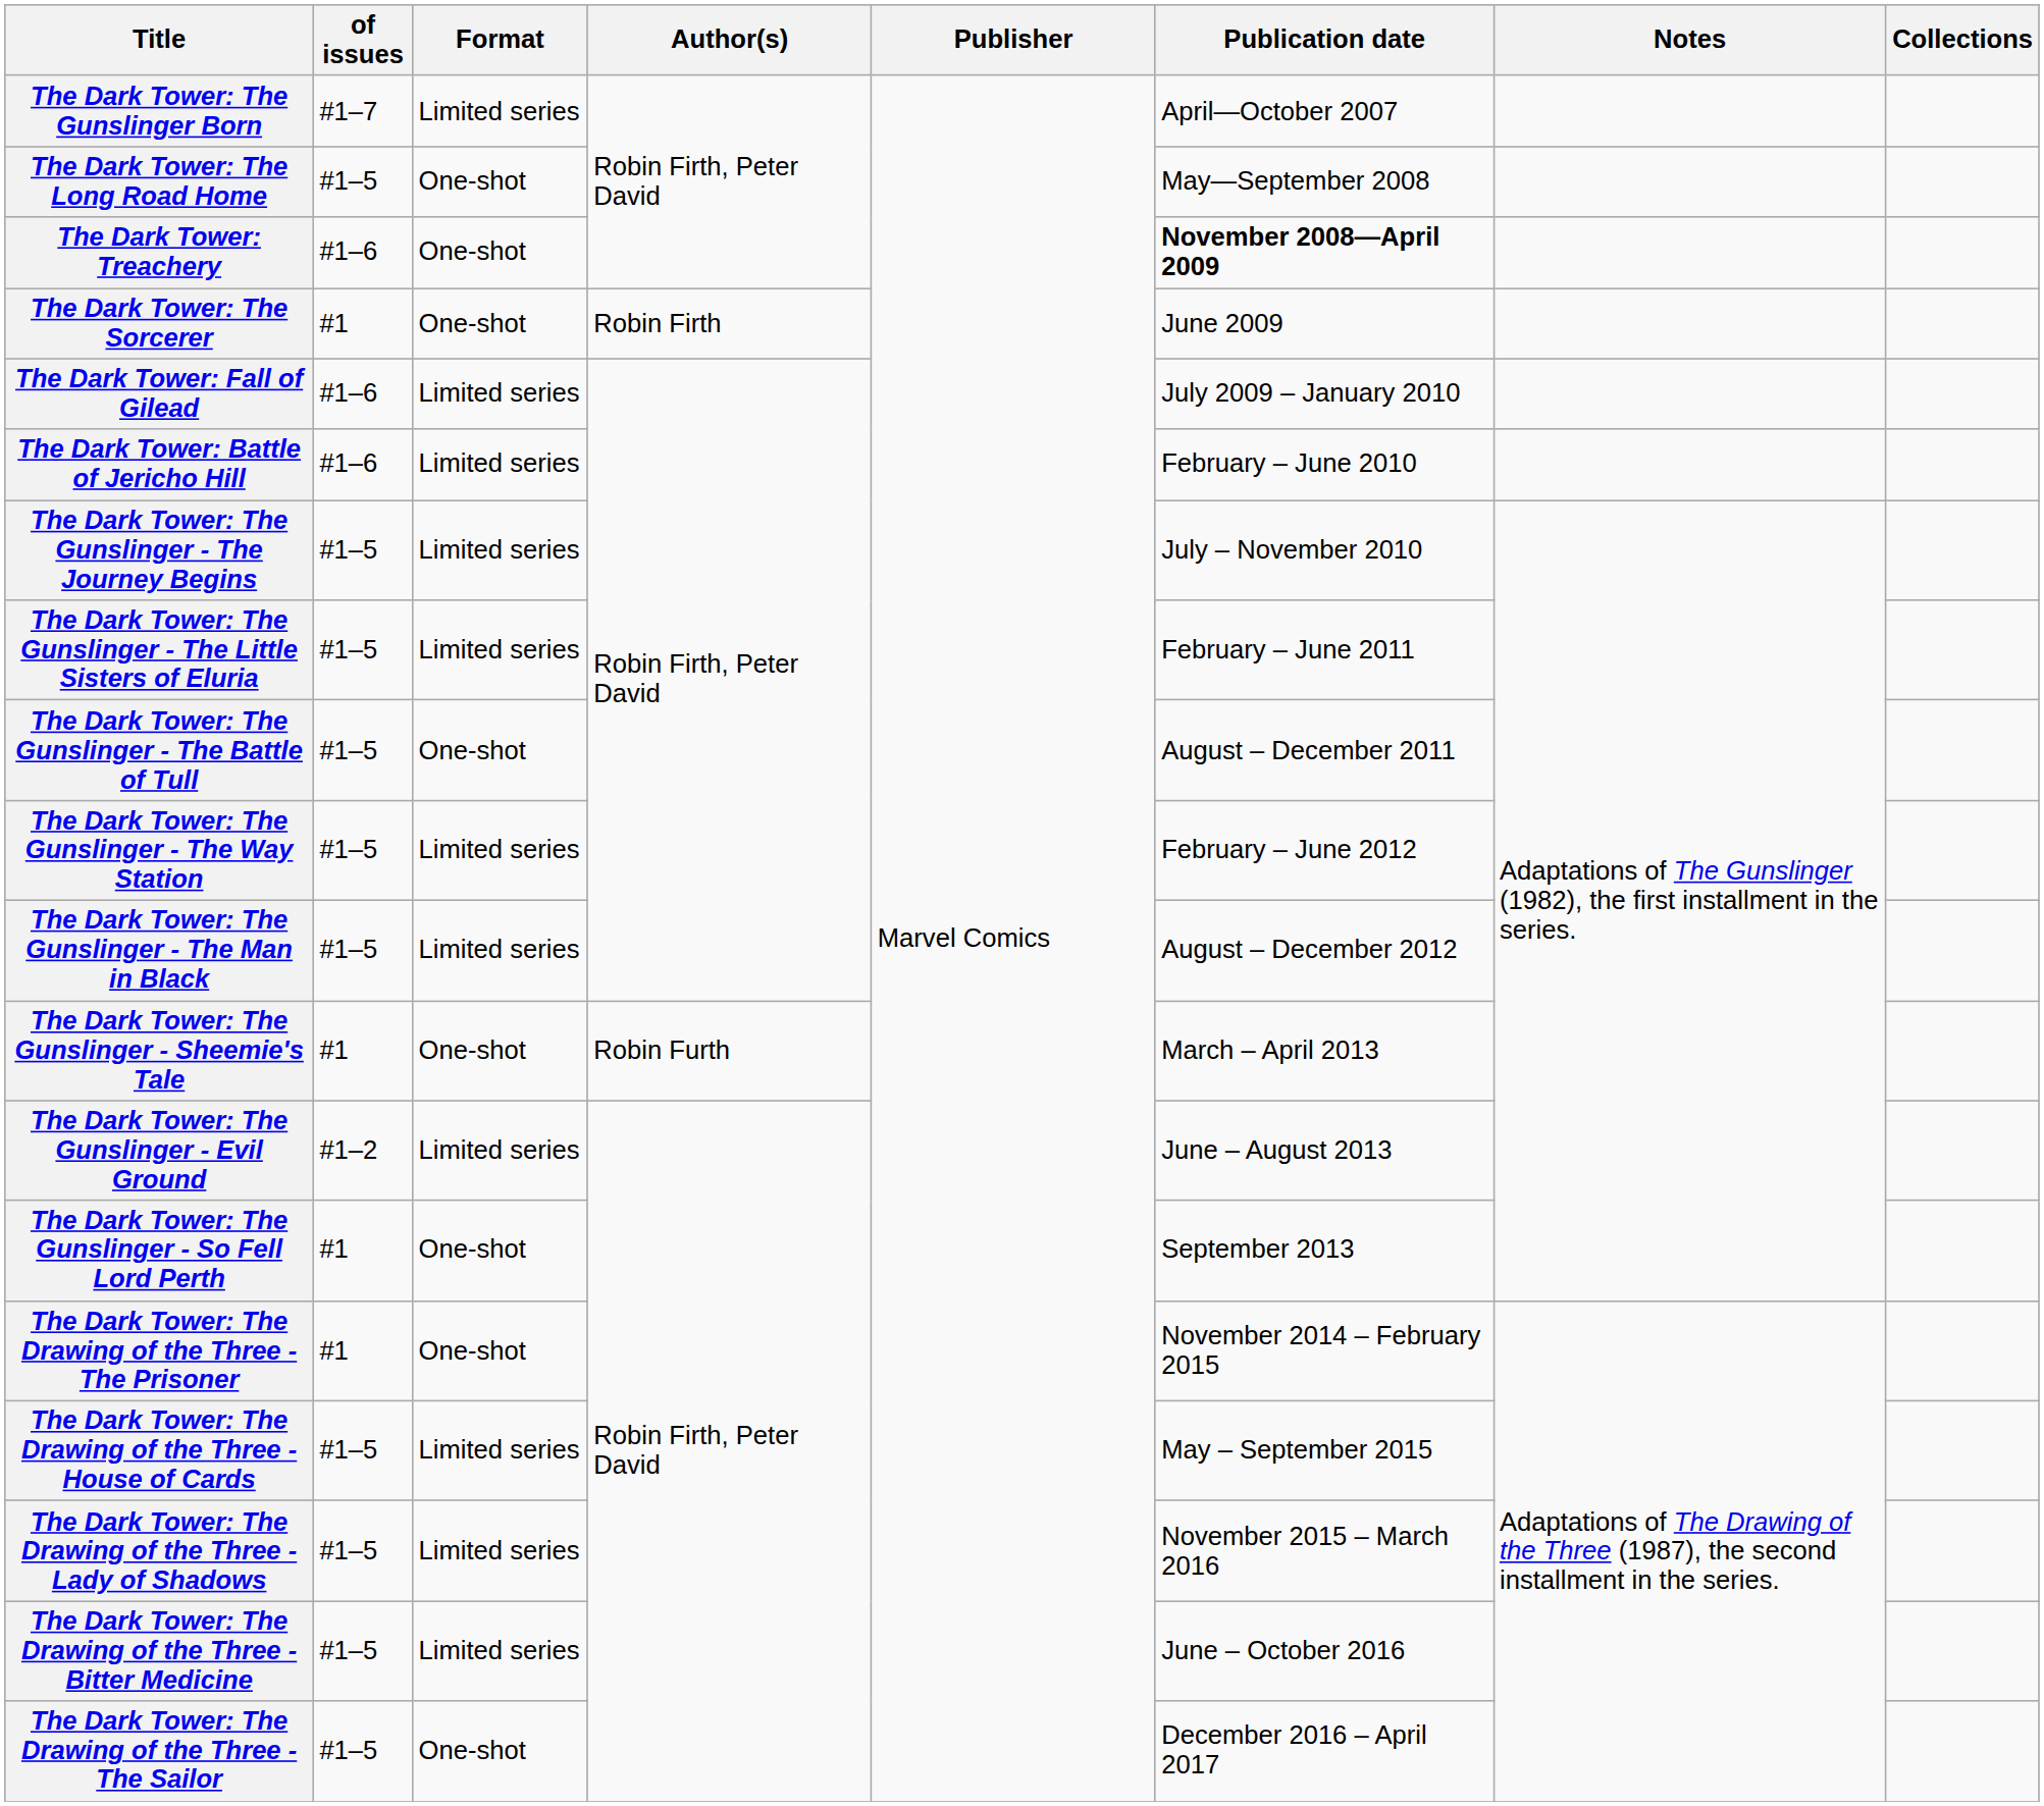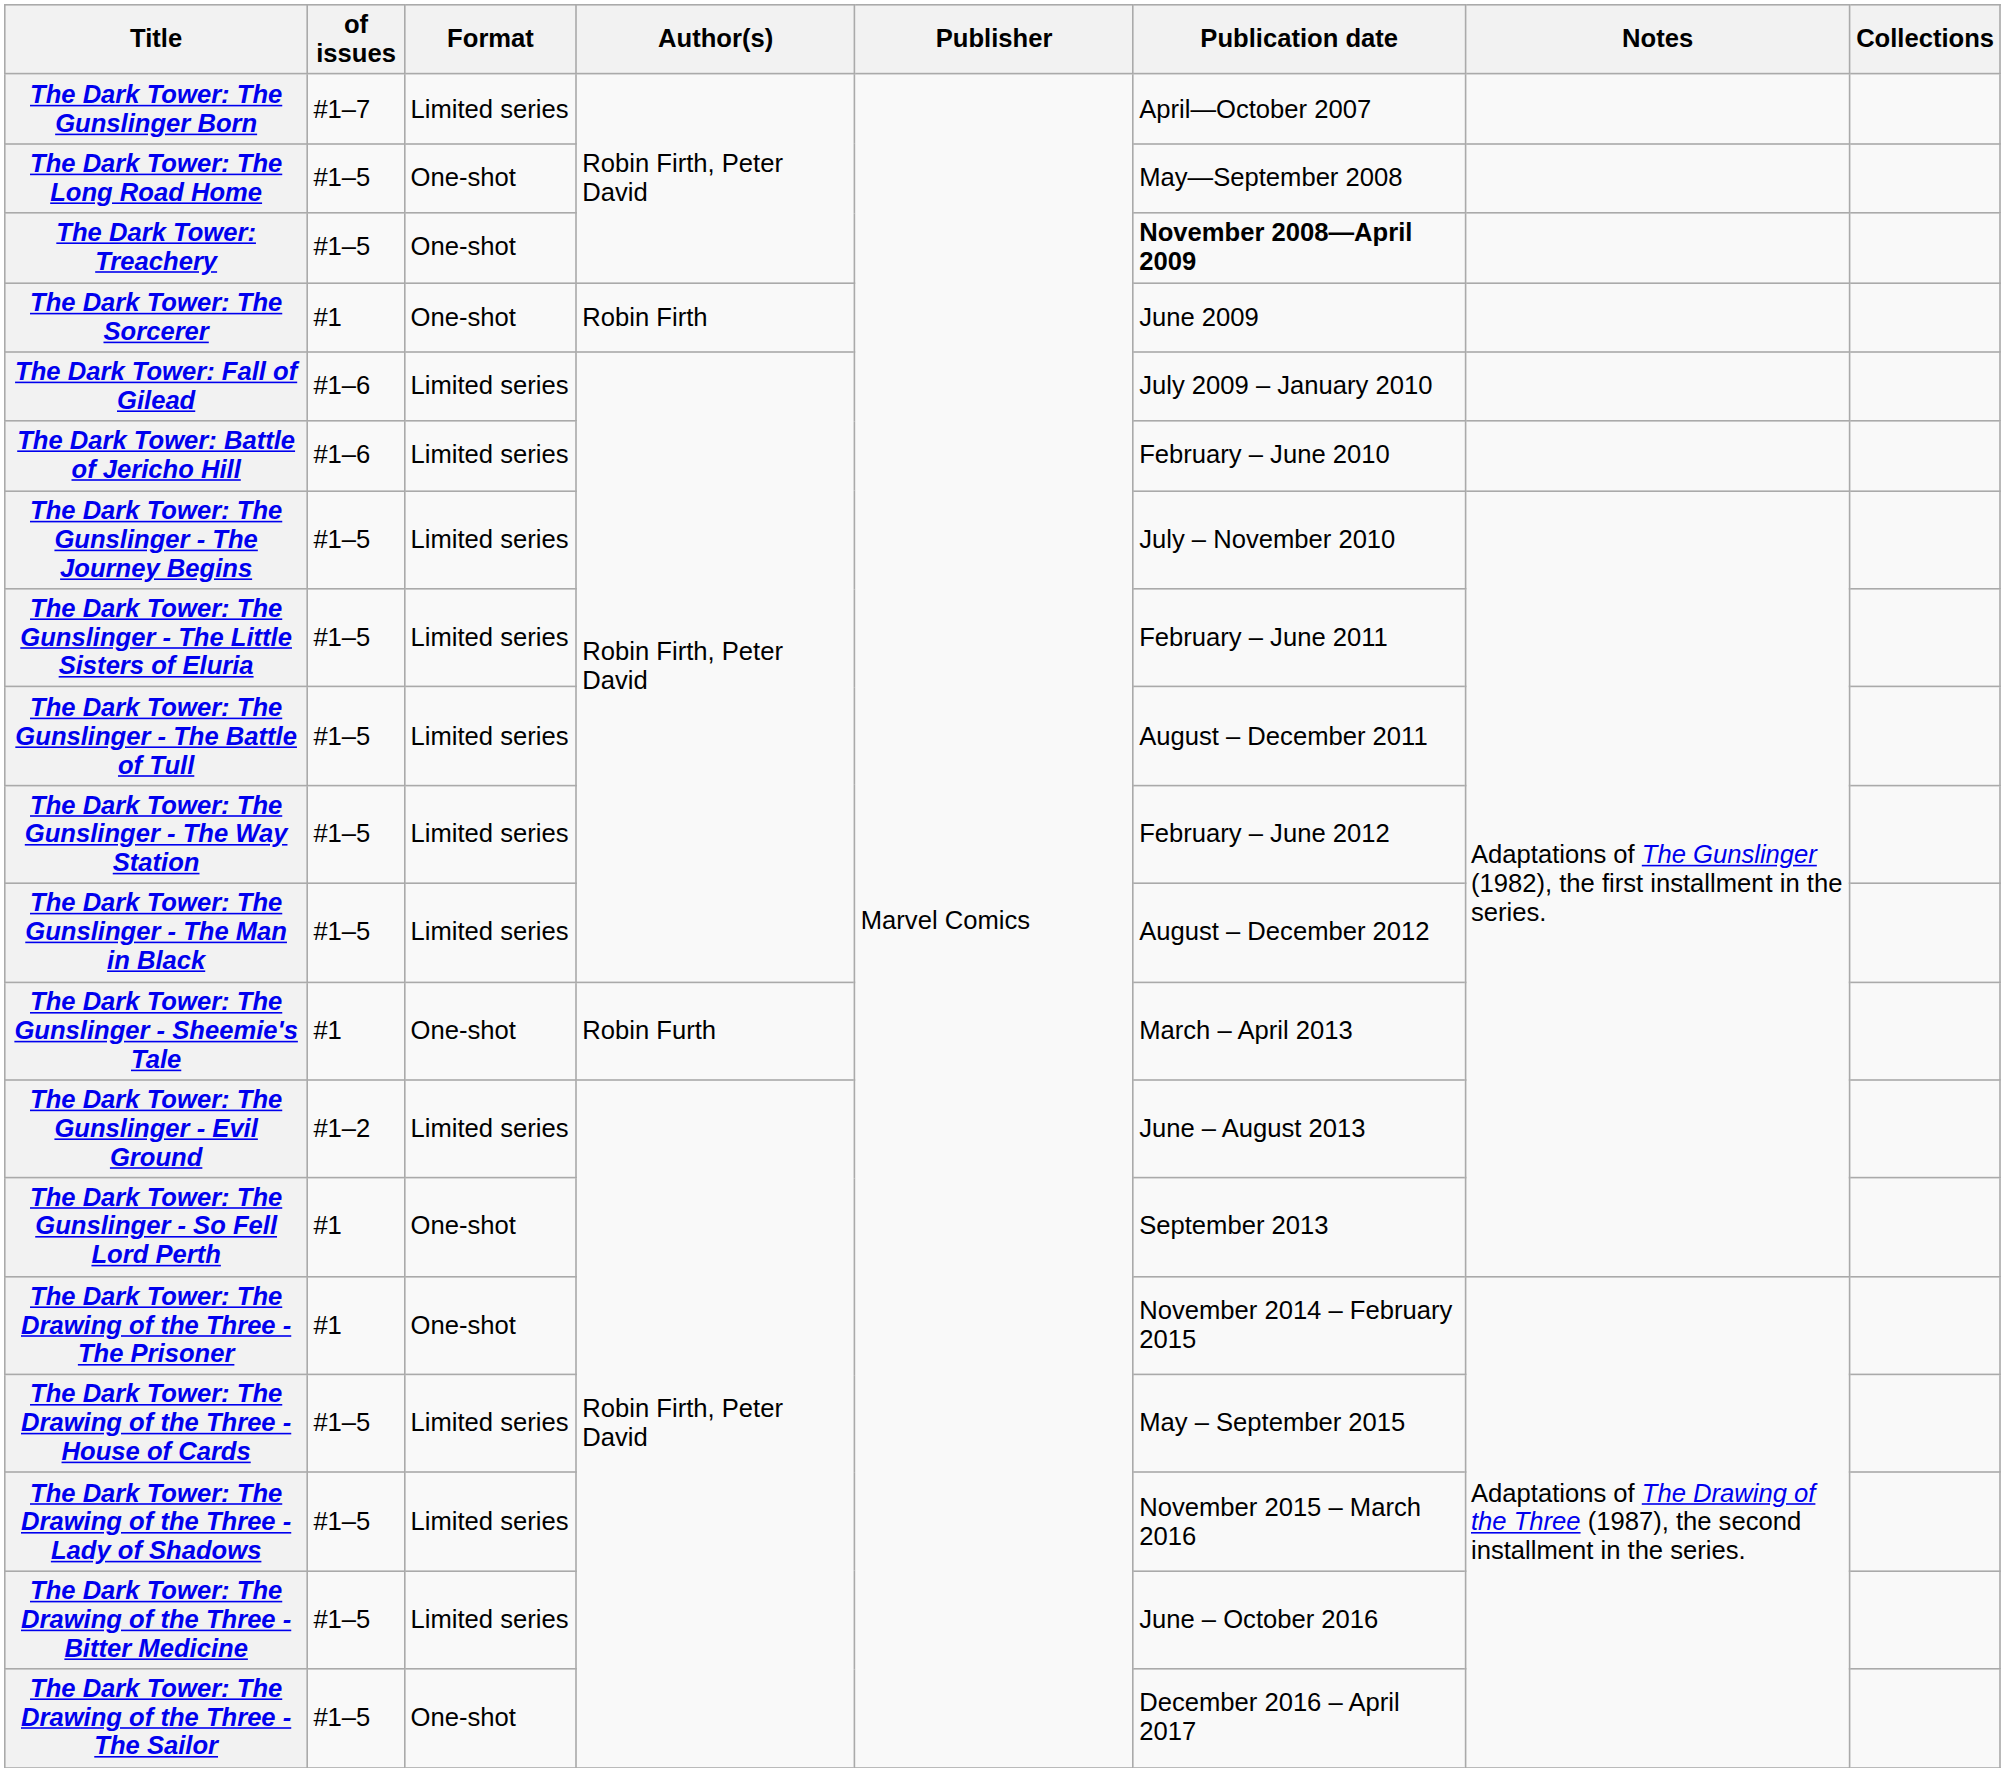The Dark Tower: Treachery | of issues: #1–6 -> #1–5
The Dark Tower: The Gunslinger - The Battle of Tull | Format: One-shot -> Limited series
